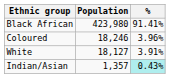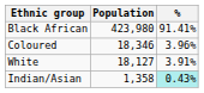Coloured | Population: 18,246 -> 18,346
Indian/Asian | Population: 1,357 -> 1,358
